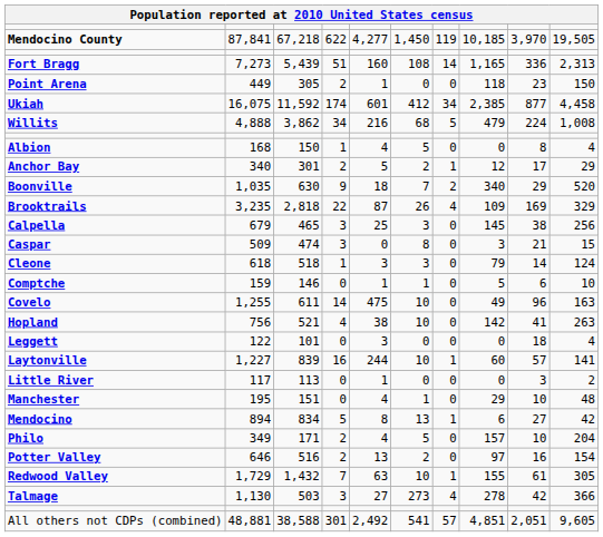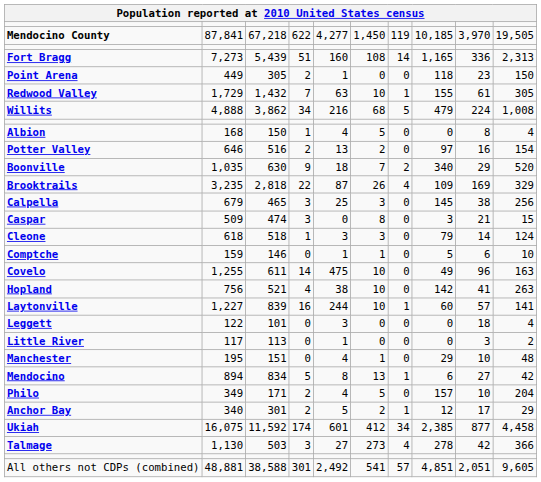rows swapped: Ukiah <-> Redwood Valley
rows swapped: Anchor Bay <-> Potter Valley
rows swapped: Laytonville <-> Leggett
